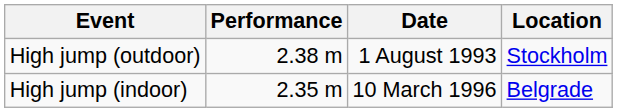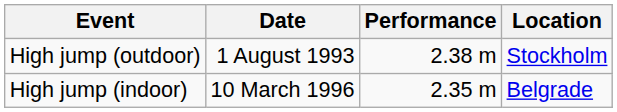columns swapped: Performance <-> Date
